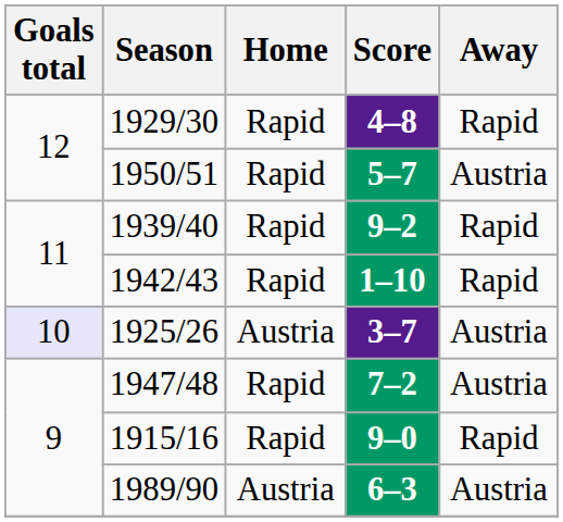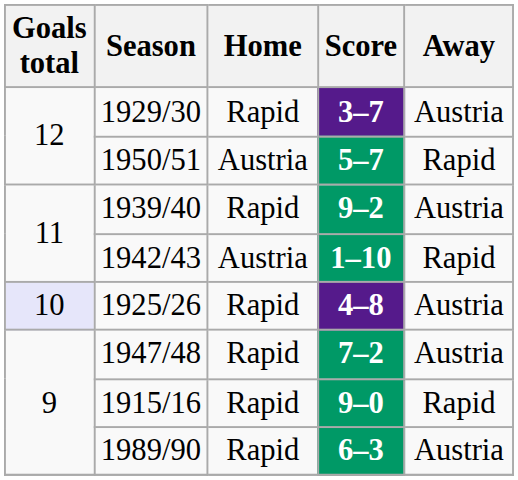1929/30 | Score: 4–8 -> 3–7
1929/30 | Away: Rapid -> Austria
1950/51 | Home: Rapid -> Austria
1950/51 | Away: Austria -> Rapid
1939/40 | Away: Rapid -> Austria
1942/43 | Home: Rapid -> Austria
1925/26 | Home: Austria -> Rapid
1925/26 | Score: 3–7 -> 4–8
1989/90 | Home: Austria -> Rapid
